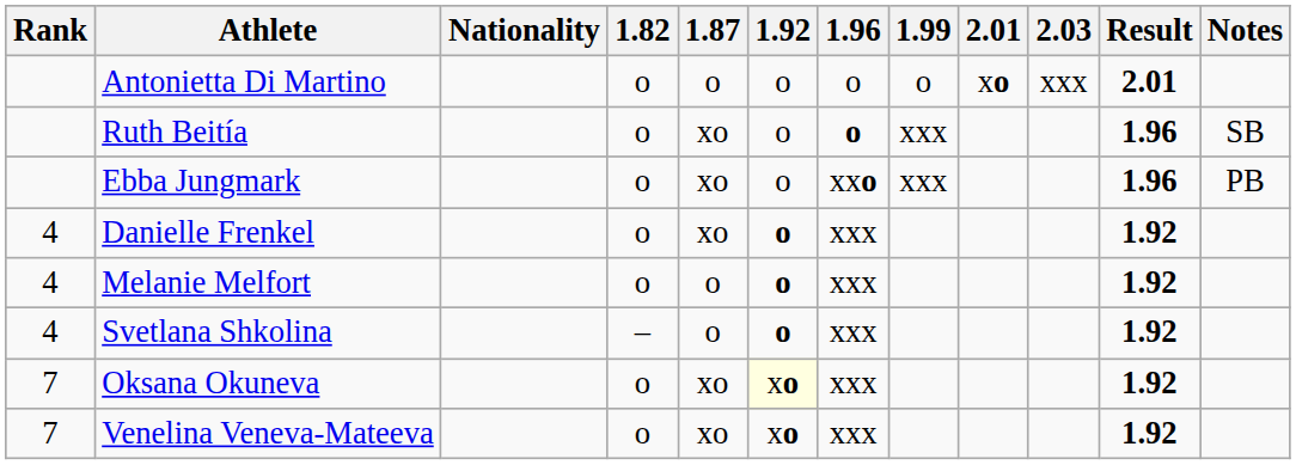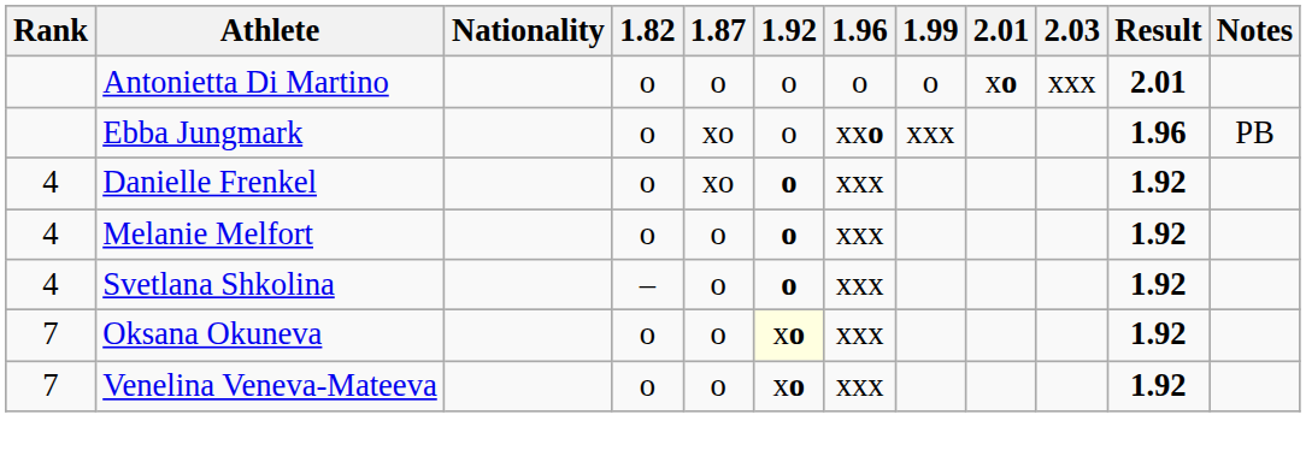- row: Ruth Beitía | o | xo | o | o | xxx | 1.96 | SB
Oksana Okuneva | 1.87: xo -> o
Venelina Veneva-Mateeva | 1.87: xo -> o
